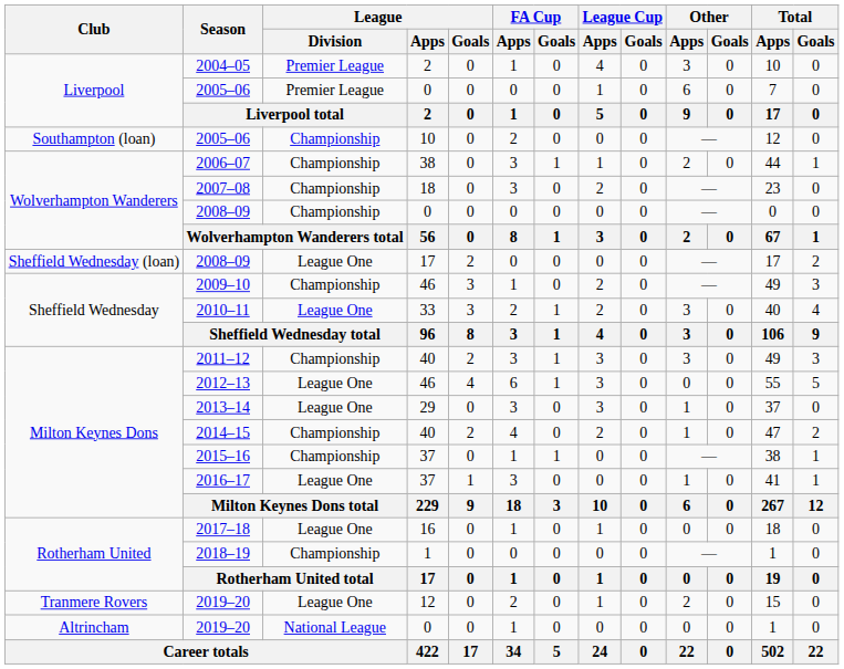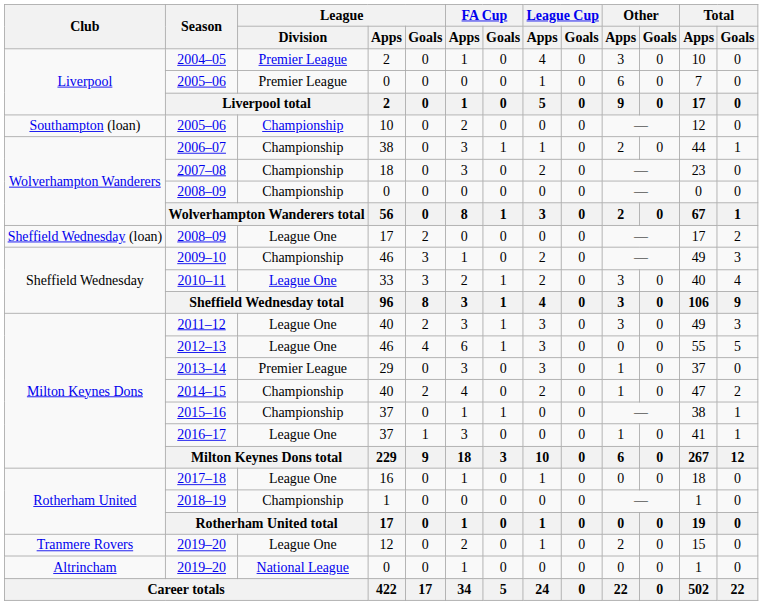2011–12 | League / Division: Championship -> League One
2013–14 | League / Division: League One -> Premier League
